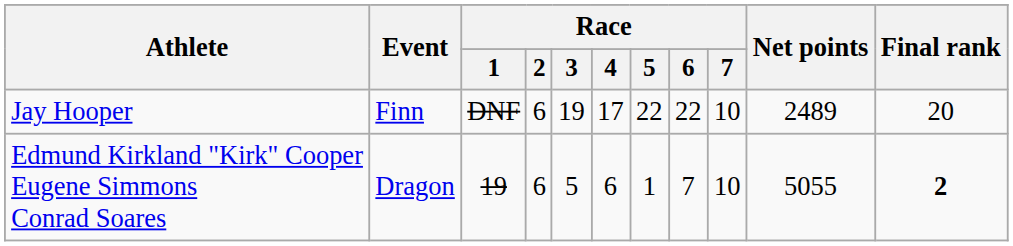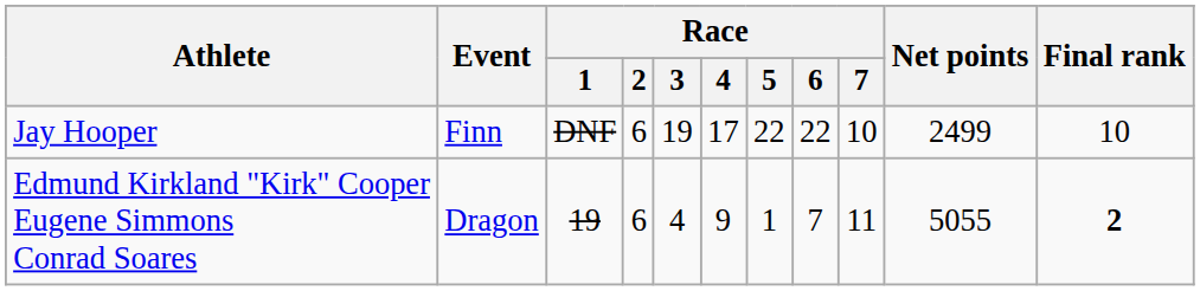Jay Hooper | Net points: 2489 -> 2499
Jay Hooper | Final rank: 20 -> 10
Edmund Kirkland "Kirk" Cooper Eugene Simmons Conrad Soares | Race / 3: 5 -> 4
Edmund Kirkland "Kirk" Cooper Eugene Simmons Conrad Soares | Race / 4: 6 -> 9
Edmund Kirkland "Kirk" Cooper Eugene Simmons Conrad Soares | Race / 7: 10 -> 11
